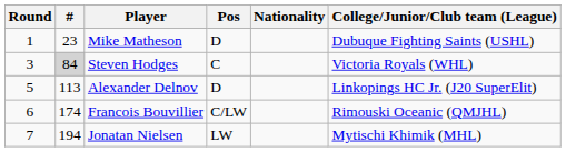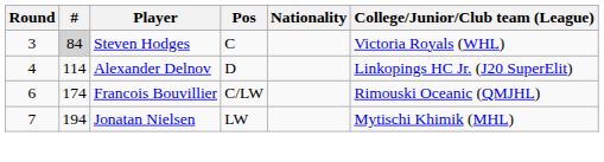- row: 1 | 23 | Mike Matheson | D | Dubuque Fighting Saints (USHL)
Alexander Delnov | Round: 5 -> 4
Alexander Delnov | #: 113 -> 114
